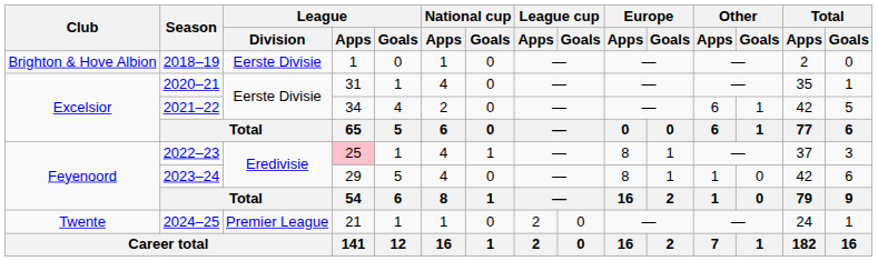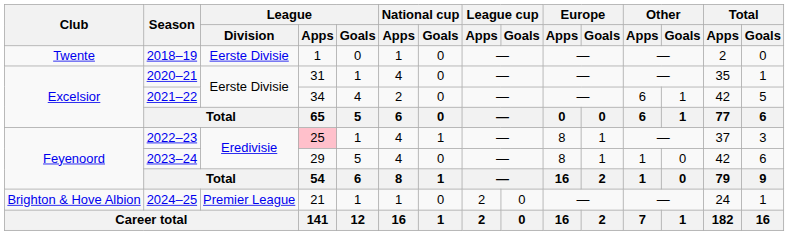2018–19 | Club: Brighton & Hove Albion -> Twente
2024–25 | Club: Twente -> Brighton & Hove Albion
